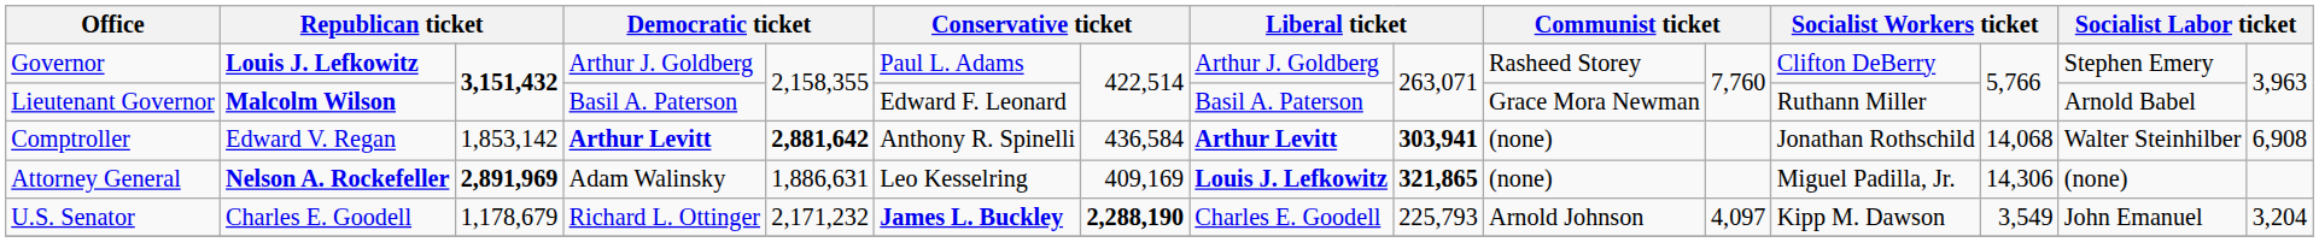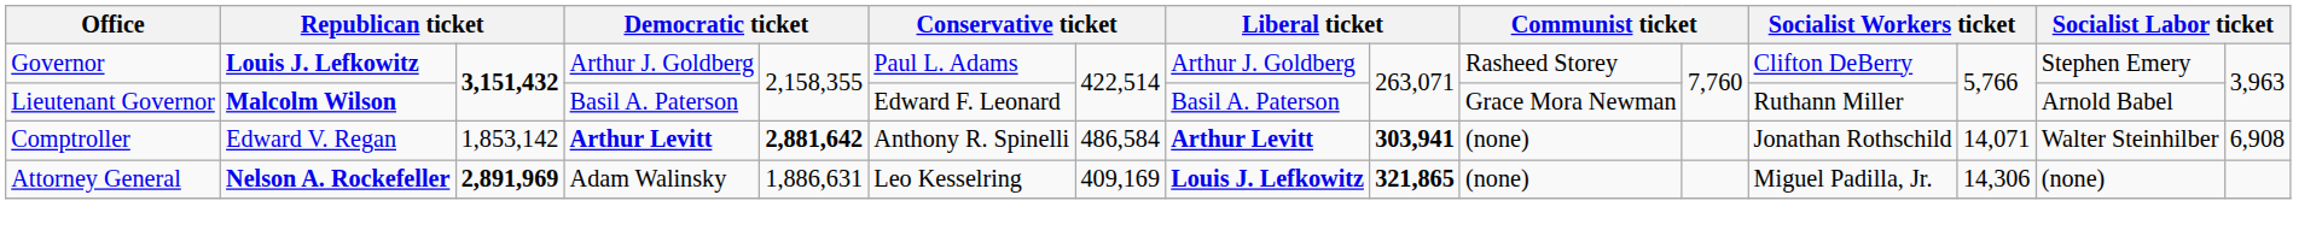Comptroller | column 7: 436,584 -> 486,584
Comptroller | column 13: 14,068 -> 14,071
- row: U.S. Senator | Charles E. Goodell | 1,178,679 | Richard L. Ottinger | 2,171,232 | James L. Buckley | 2,288,190 | Charles E. Goodell | 225,793 | Arnold Johnson | 4,097 | Kipp M. Dawson | 3,549 | John Emanuel | 3,204
